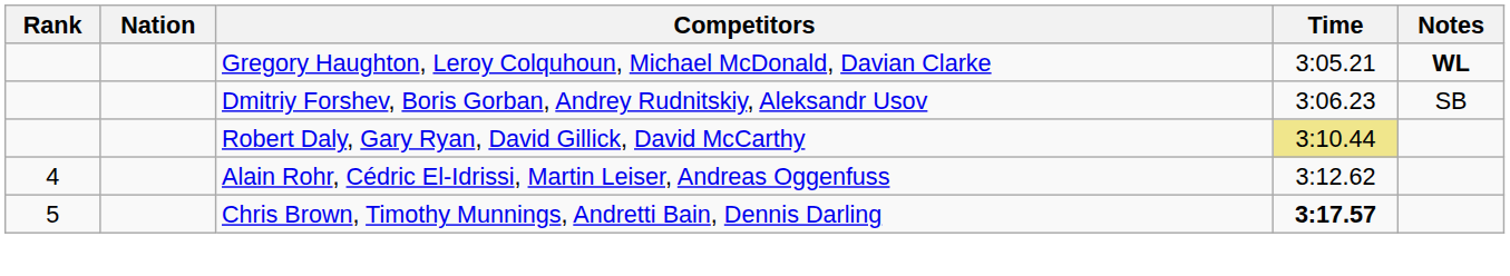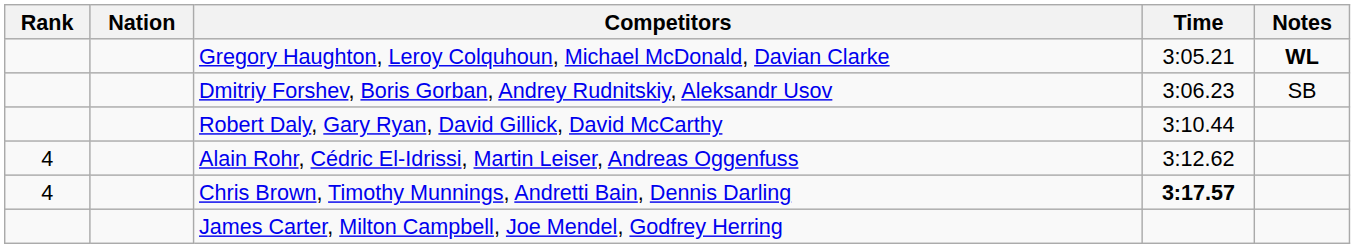Robert Daly, Gary Ryan, David Gillick, David McCarthy | Time: khaki background -> no background
Chris Brown, Timothy Munnings, Andretti Bain, Dennis Darling | Rank: 5 -> 4
+ row: James Carter, Milton Campbell, Joe Mendel, Godfrey Herring
